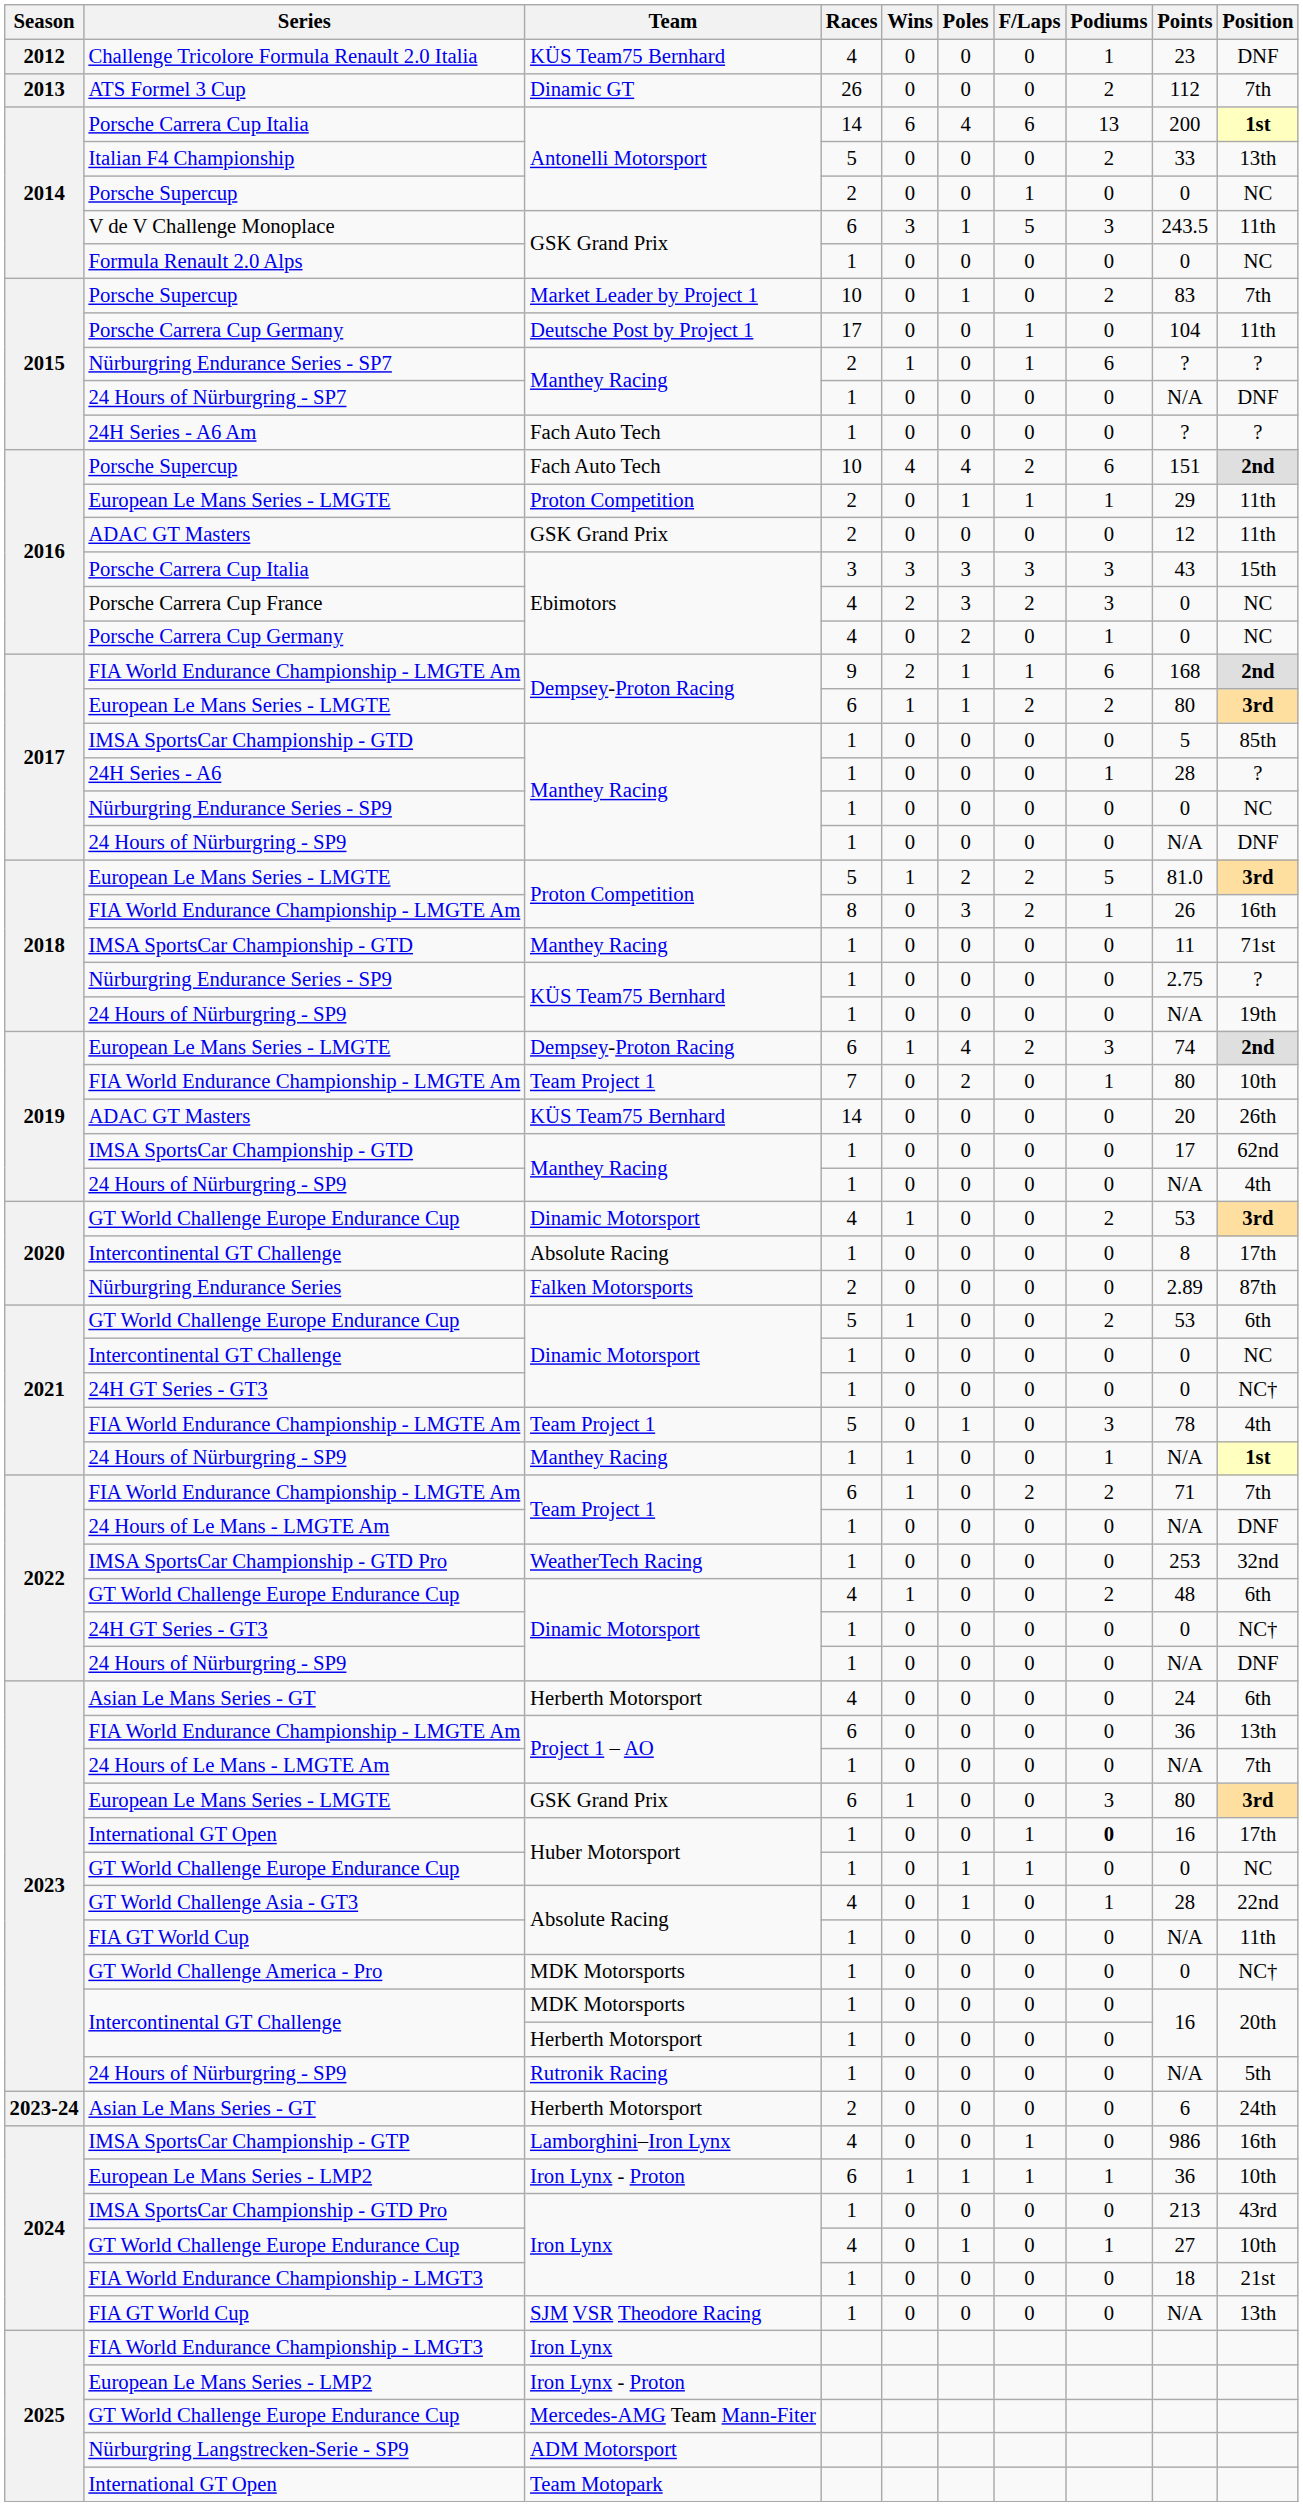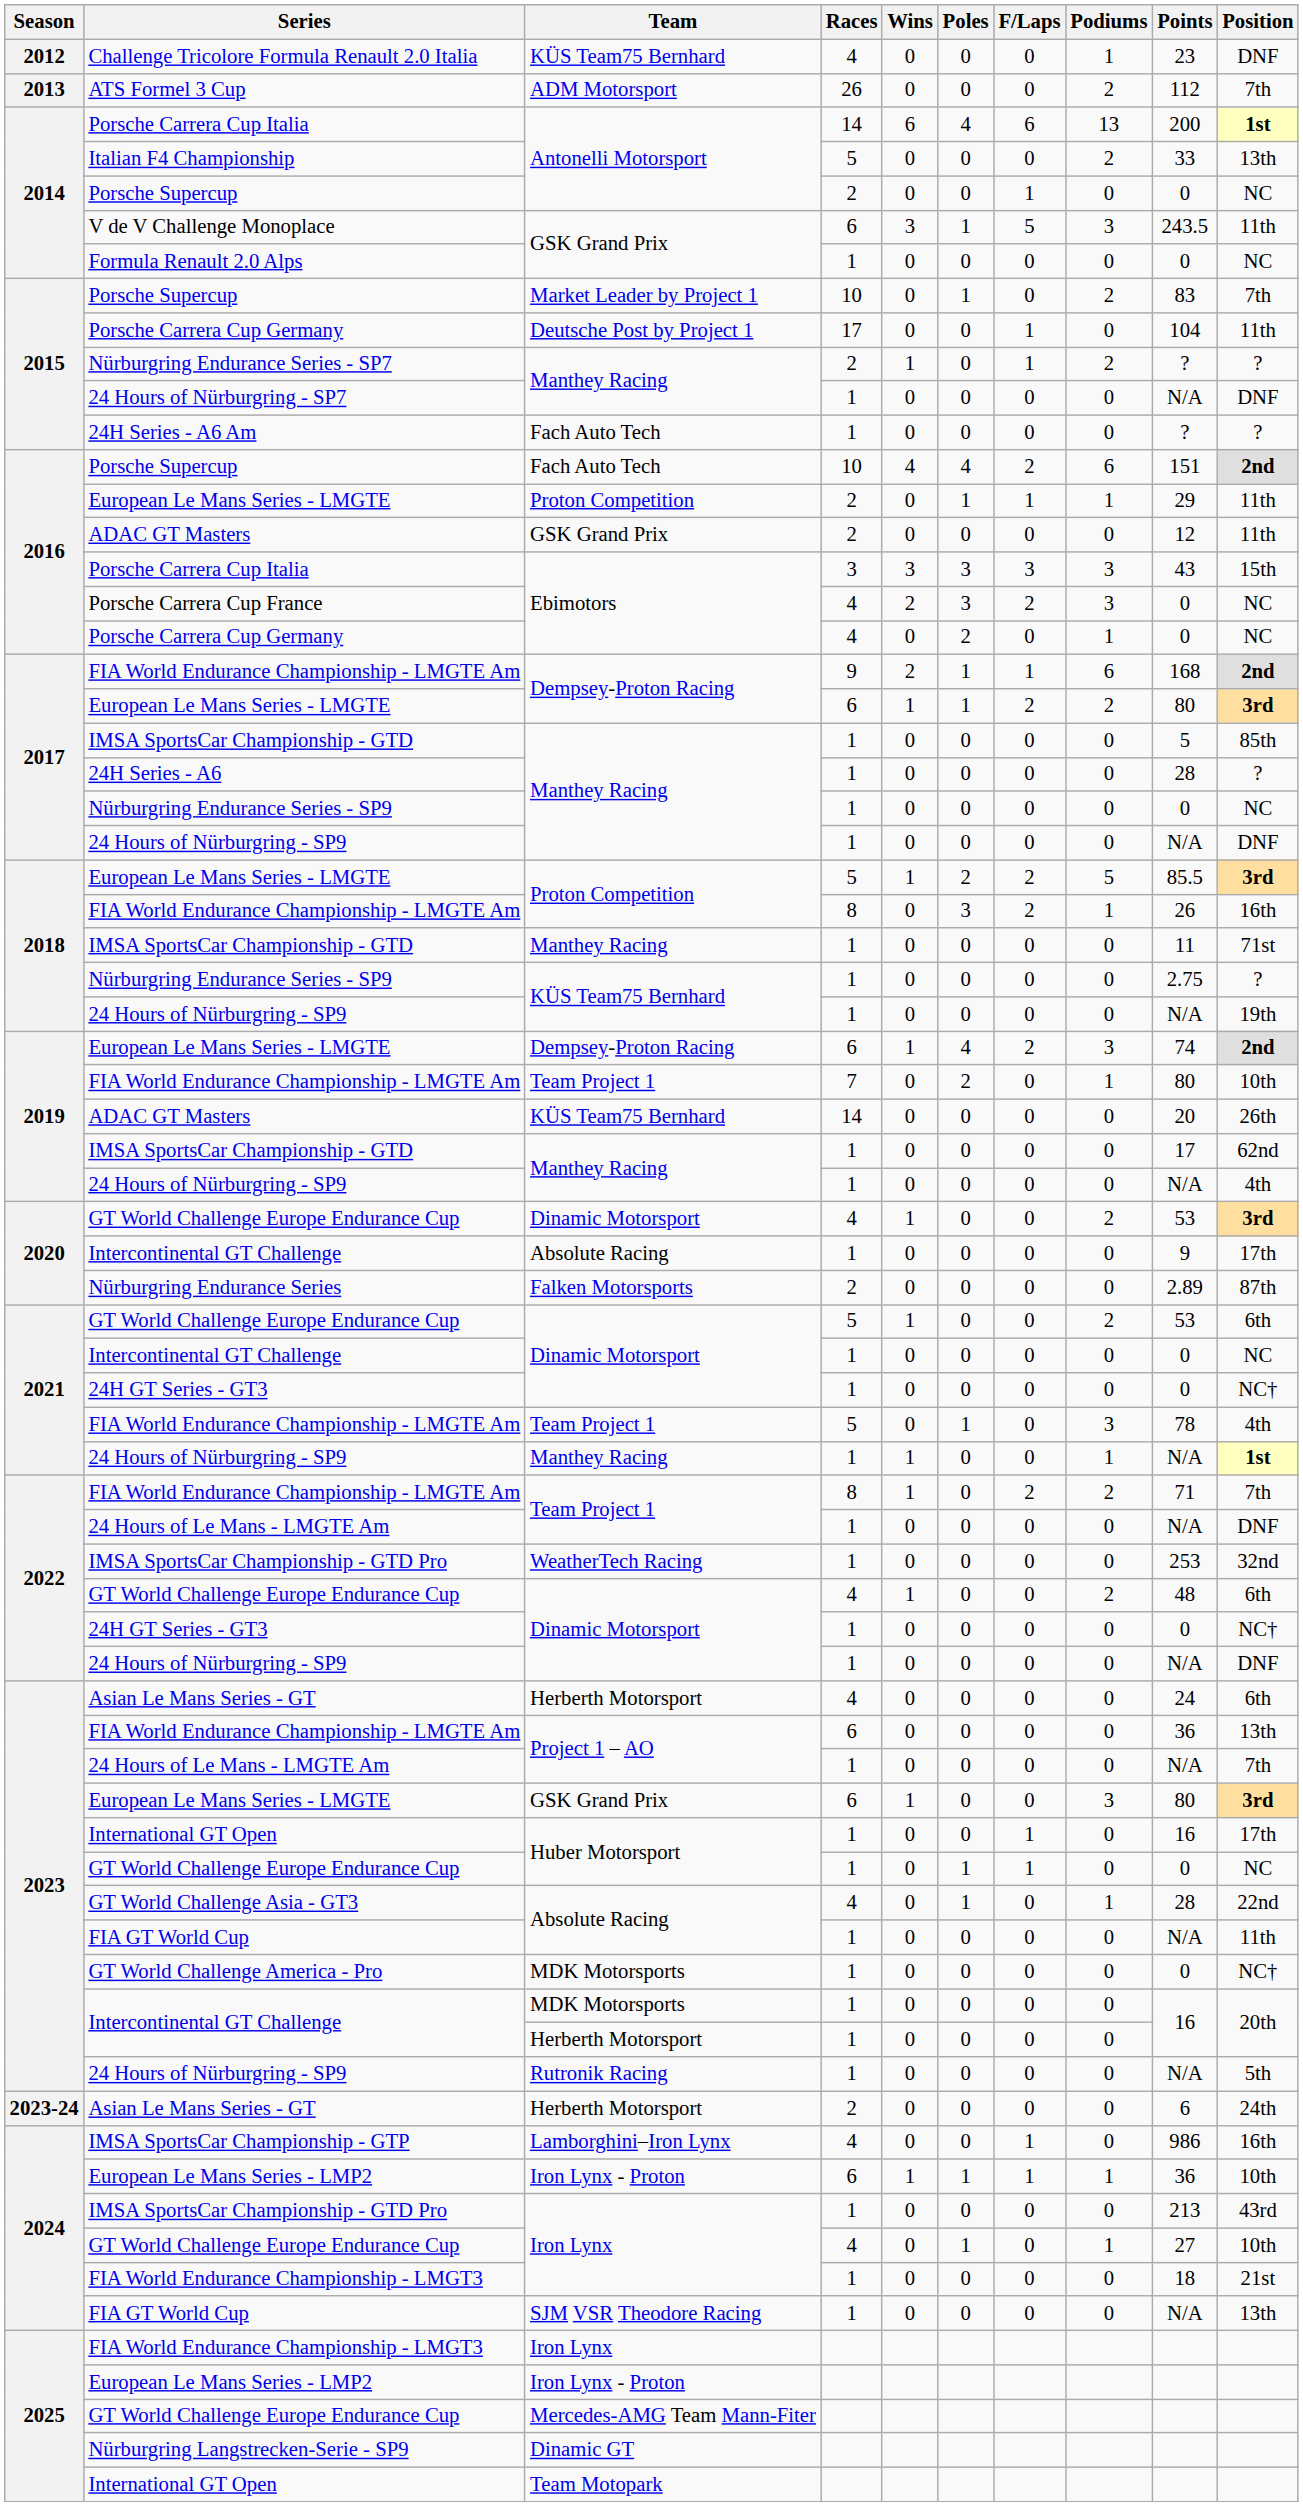ATS Formel 3 Cup | Team: Dinamic GT -> ADM Motorsport
Nürburgring Endurance Series - SP7 | Podiums: 6 -> 2
24H Series - A6 | Podiums: 1 -> 0
2018 / European Le Mans Series - LMGTE | Points: 81.0 -> 85.5
2020 / Intercontinental GT Challenge | Points: 8 -> 9
2022 / FIA World Endurance Championship - LMGTE Am | Races: 6 -> 8
2023 / International GT Open | Podiums: bold -> normal
Nürburgring Langstrecken-Serie - SP9 | Team: ADM Motorsport -> Dinamic GT
